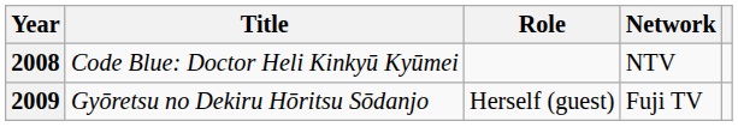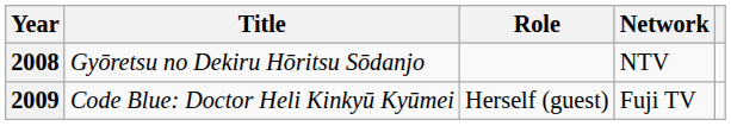2008 | Title: Code Blue: Doctor Heli Kinkyū Kyūmei -> Gyōretsu no Dekiru Hōritsu Sōdanjo
2009 | Title: Gyōretsu no Dekiru Hōritsu Sōdanjo -> Code Blue: Doctor Heli Kinkyū Kyūmei
